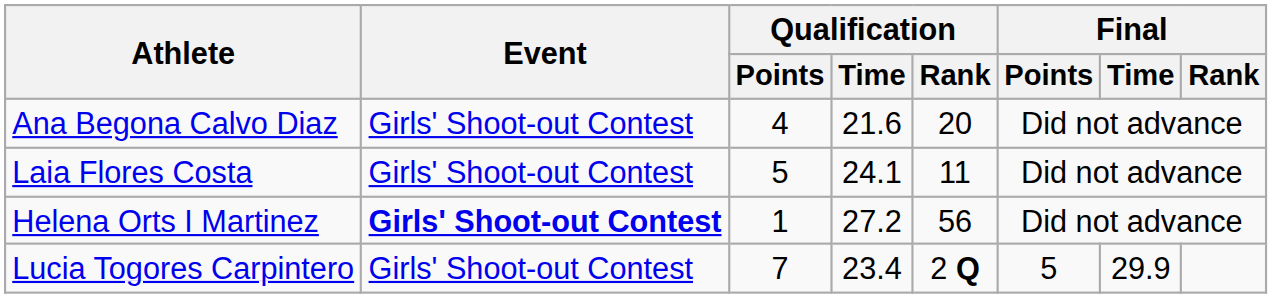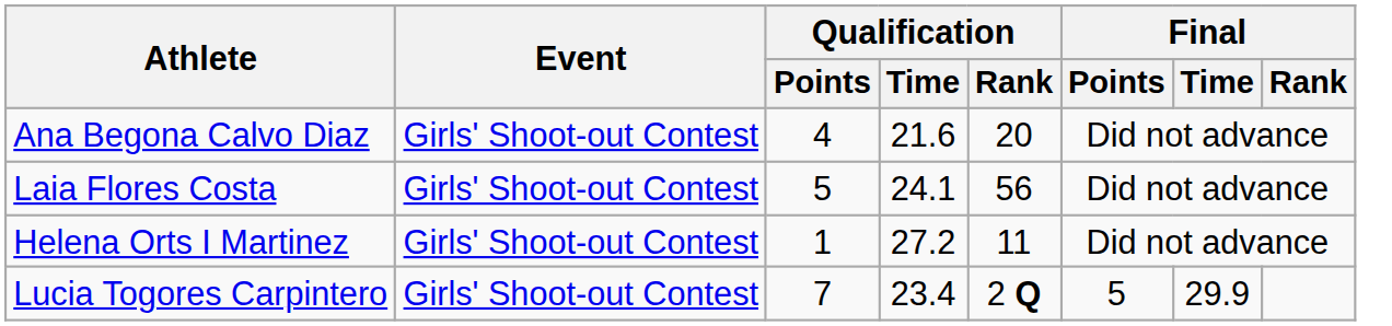Laia Flores Costa | Qualification / Rank: 11 -> 56
Helena Orts I Martinez | Event: bold -> normal
Helena Orts I Martinez | Qualification / Rank: 56 -> 11
